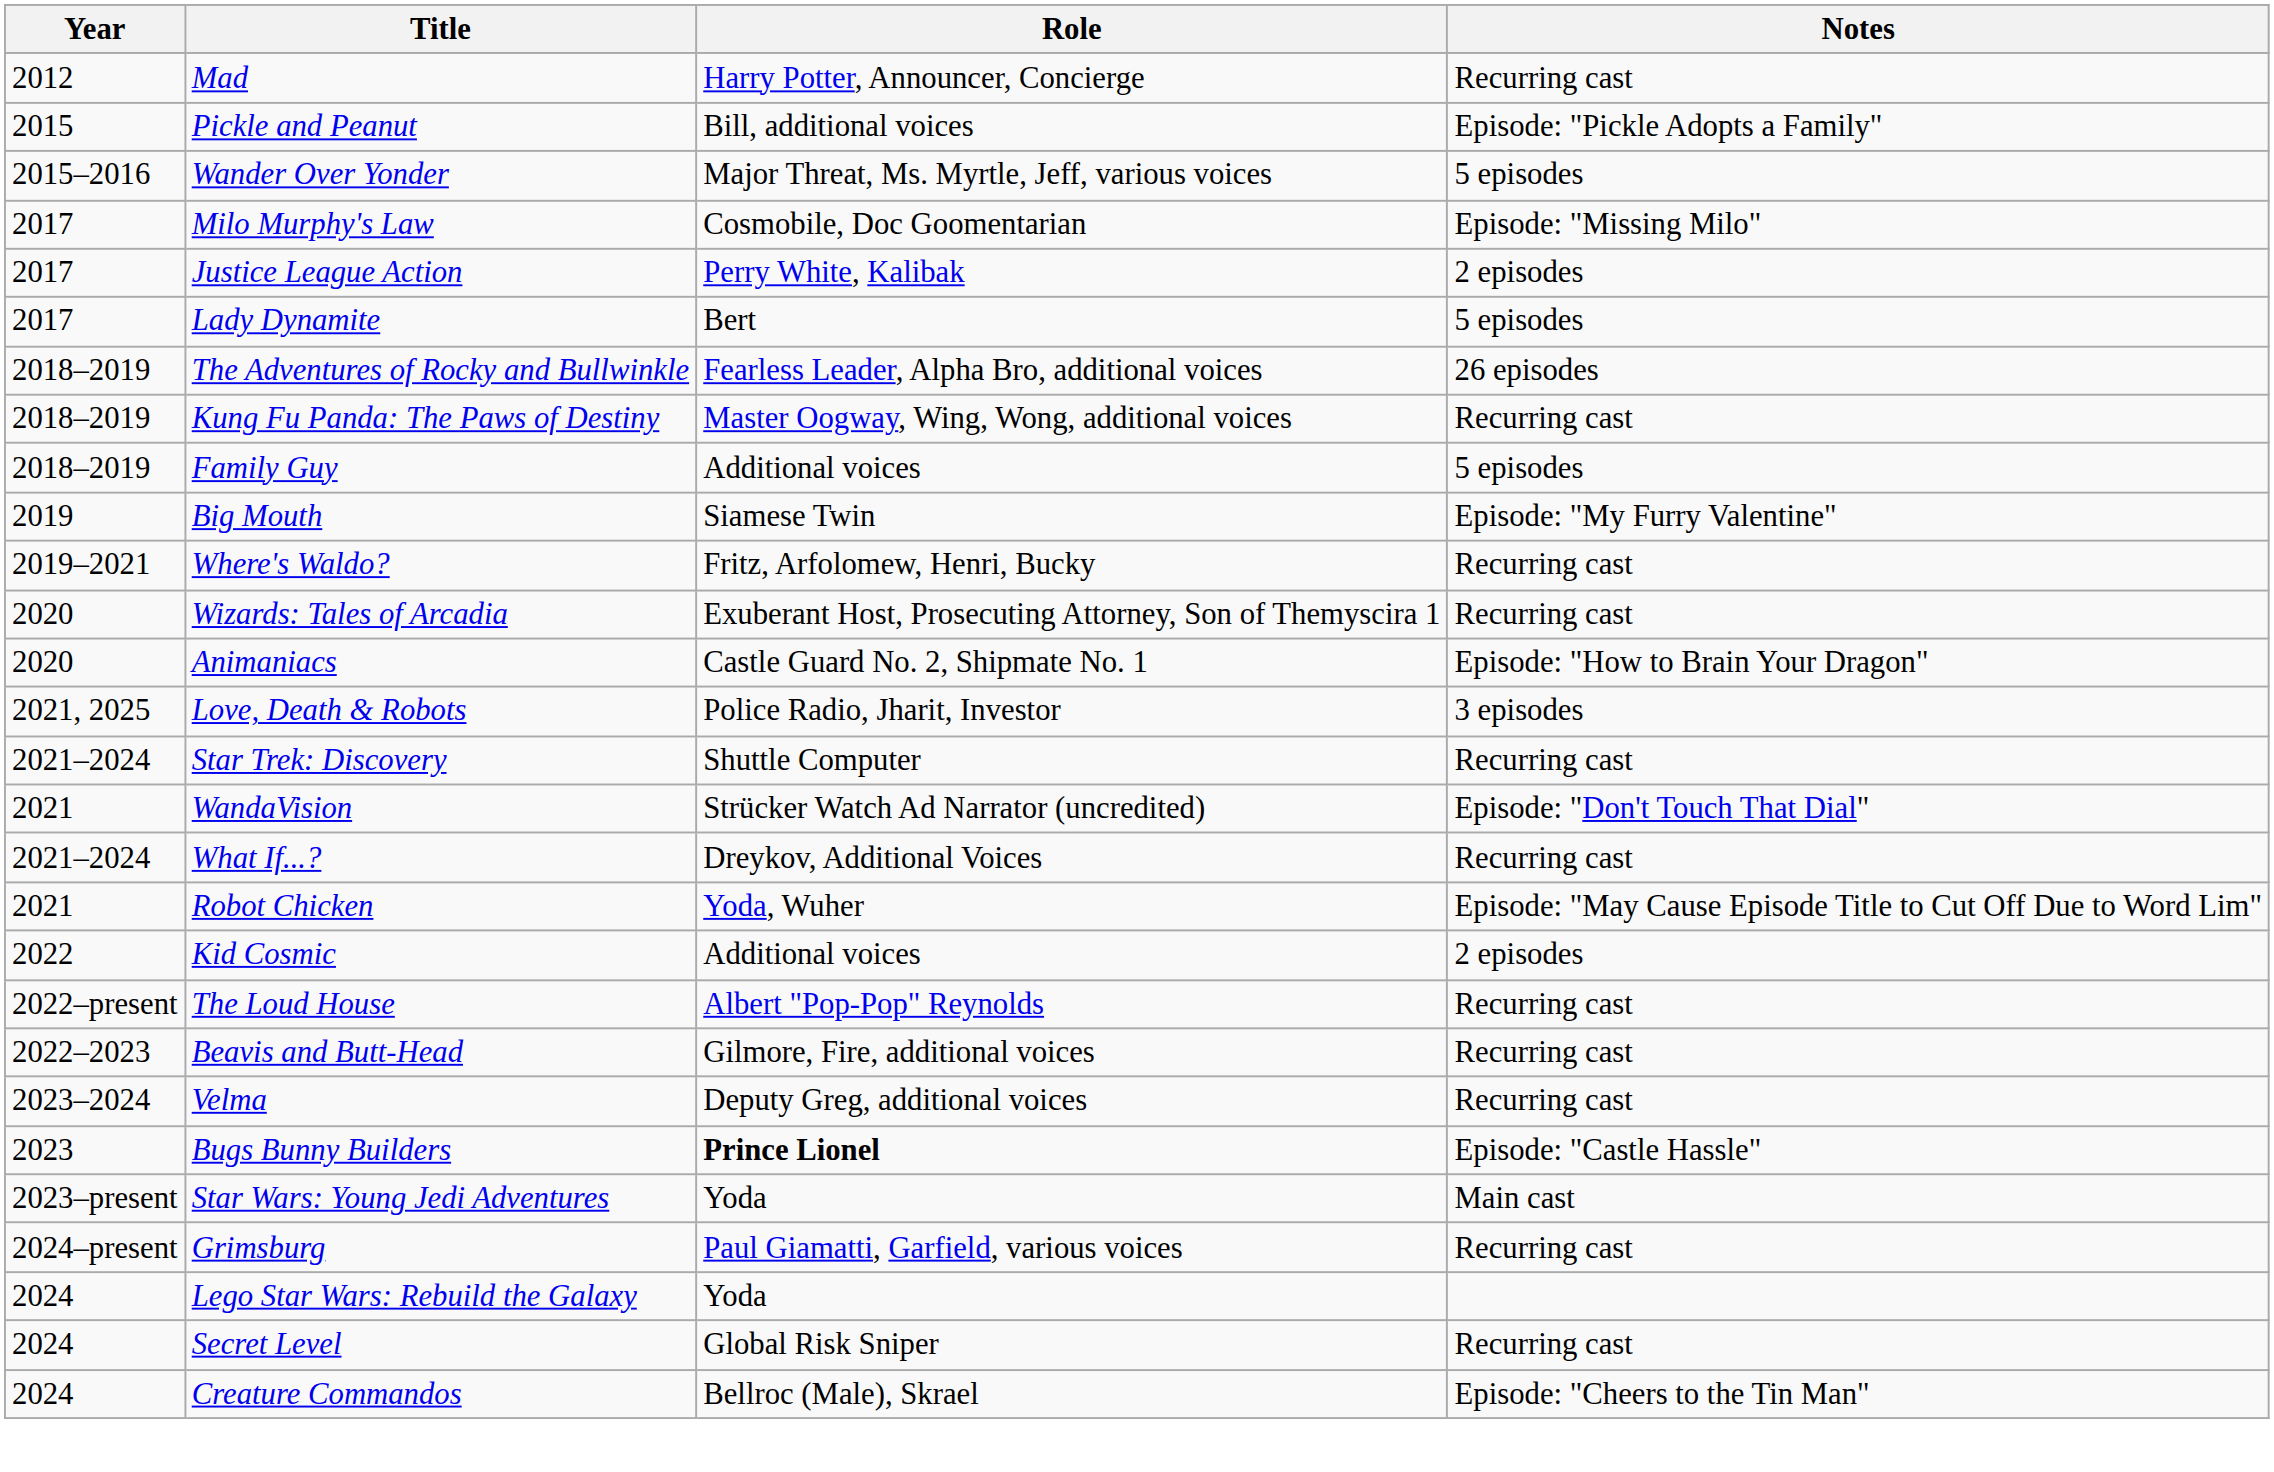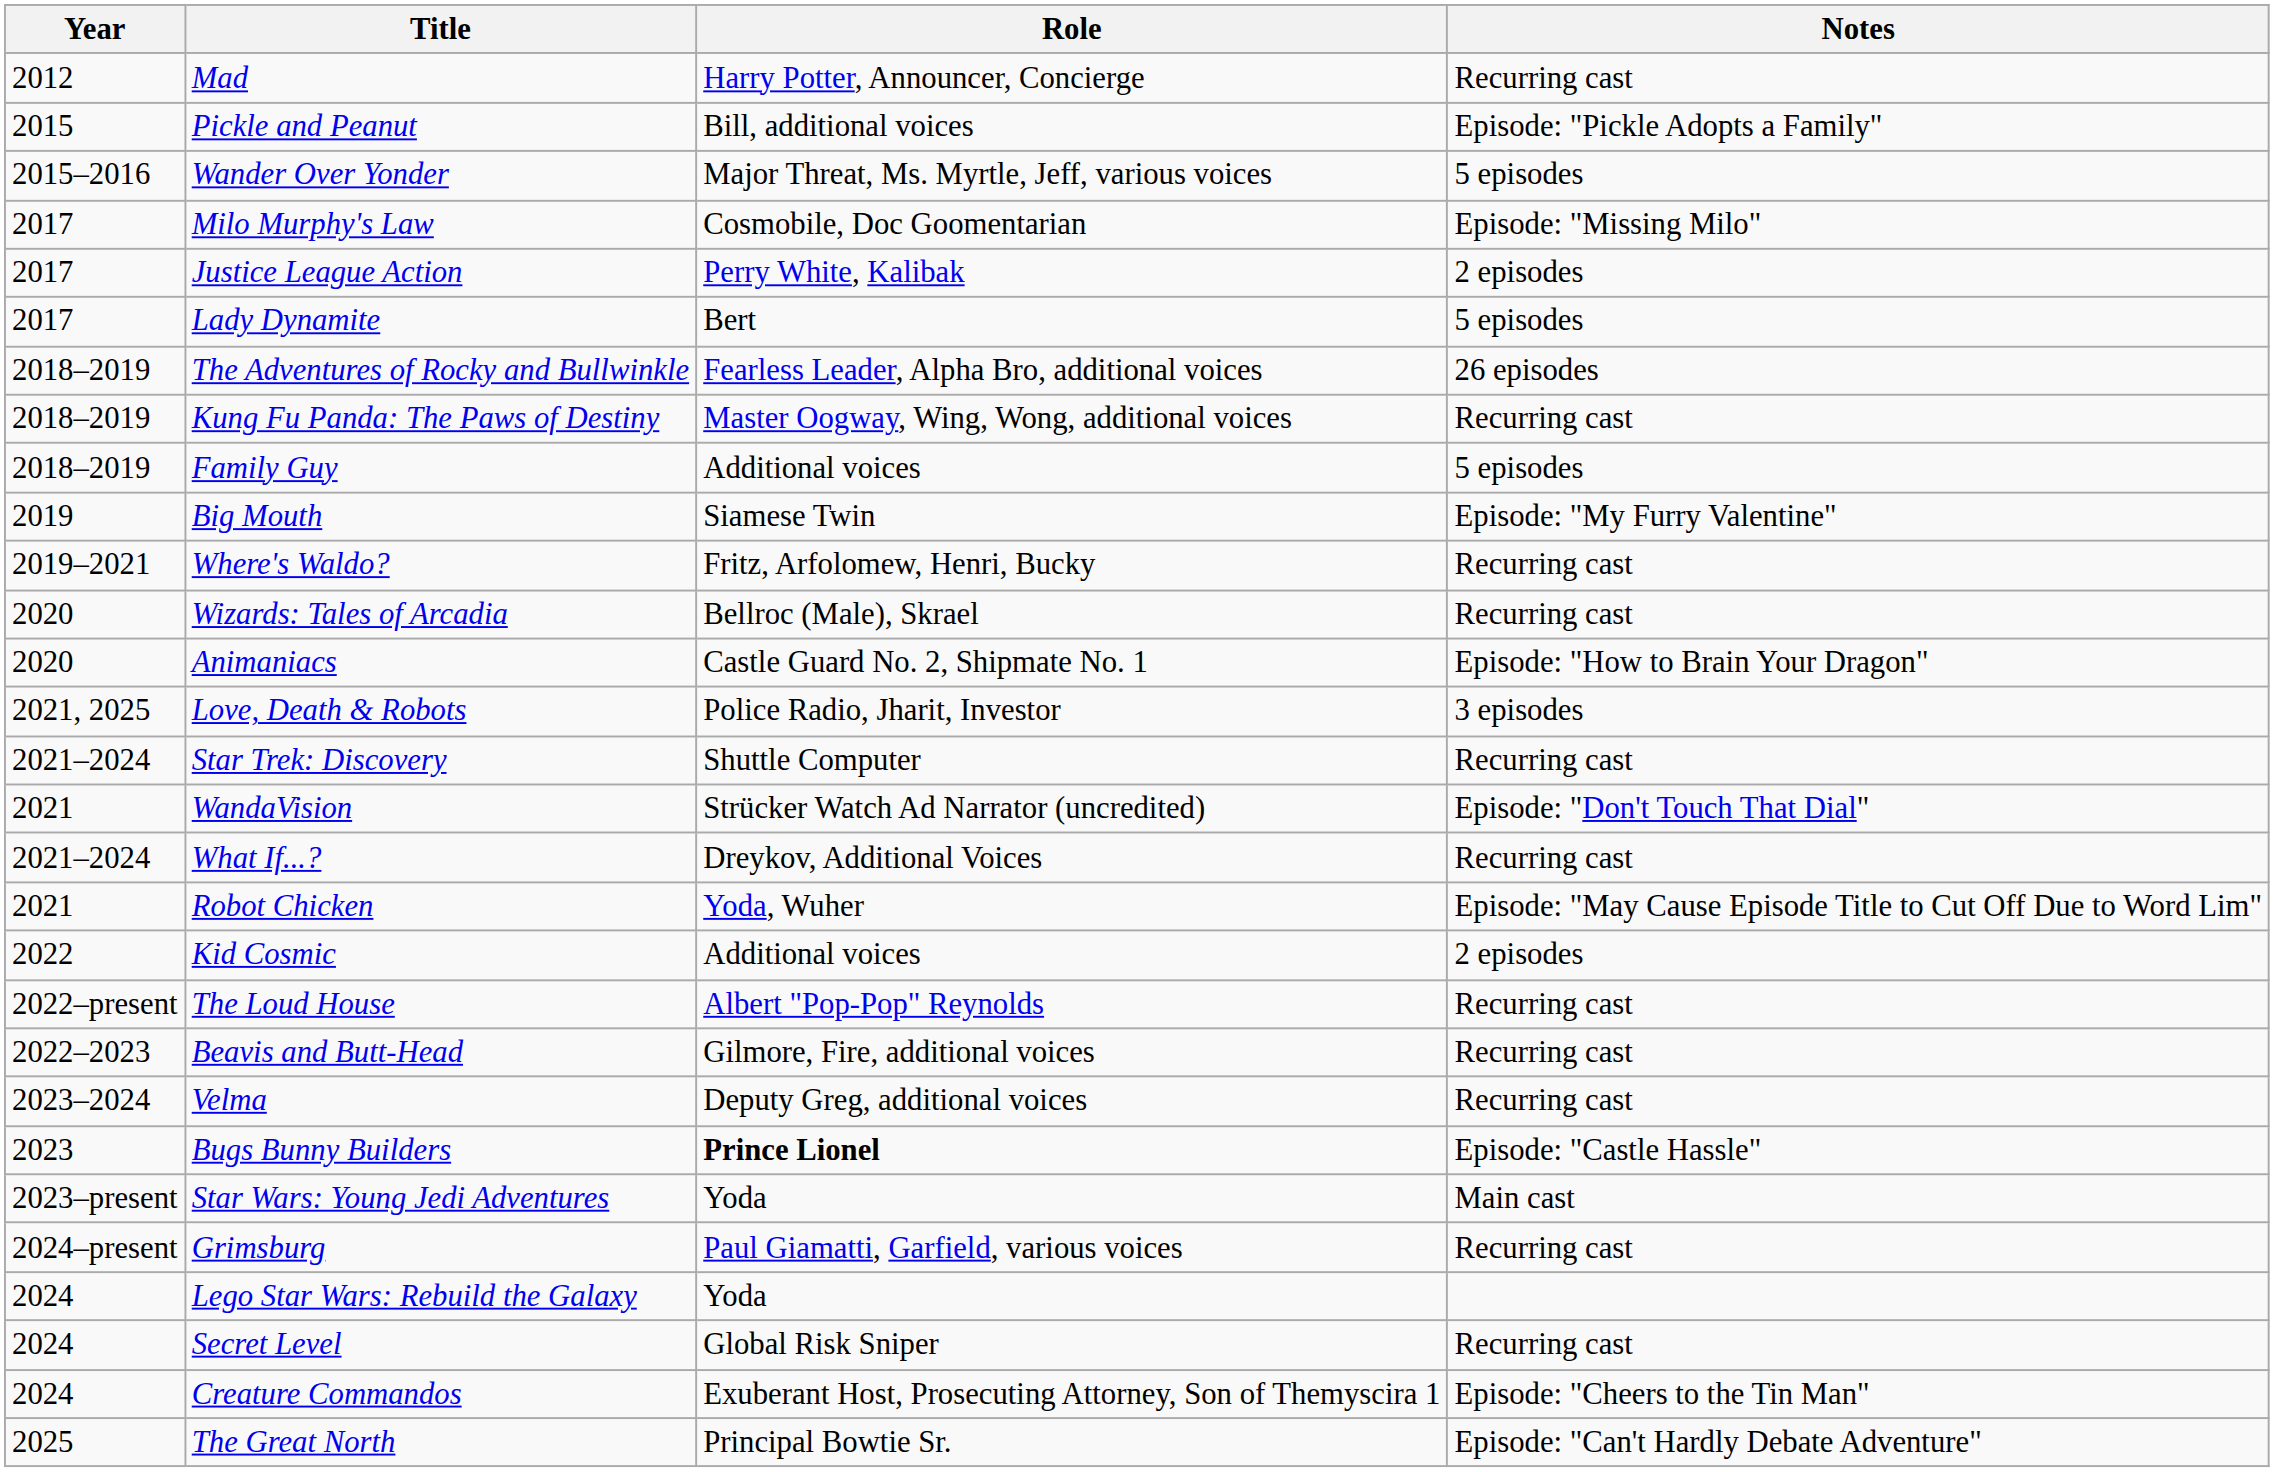Wizards: Tales of Arcadia | Role: Exuberant Host, Prosecuting Attorney, Son of Themyscira 1 -> Bellroc (Male), Skrael
Creature Commandos | Role: Bellroc (Male), Skrael -> Exuberant Host, Prosecuting Attorney, Son of Themyscira 1
+ row: 2025 | The Great North | Principal Bowtie Sr. | Episode: "Can't Hardly Debate Adventure"
